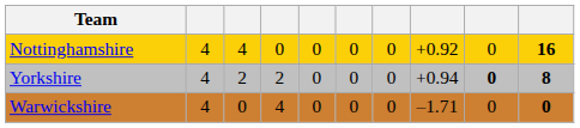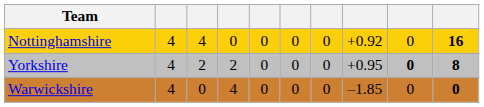Yorkshire | column 8: +0.94 -> +0.95
Warwickshire | column 8: –1.71 -> –1.85
